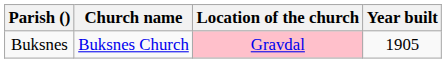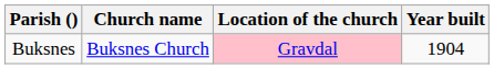Buksnes | Year built: 1905 -> 1904
